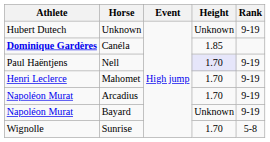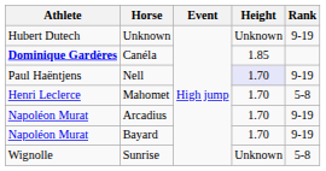Mahomet | Rank: 9-19 -> 5-8
Bayard | Height: Unknown -> 1.70
Sunrise | Height: 1.70 -> Unknown
